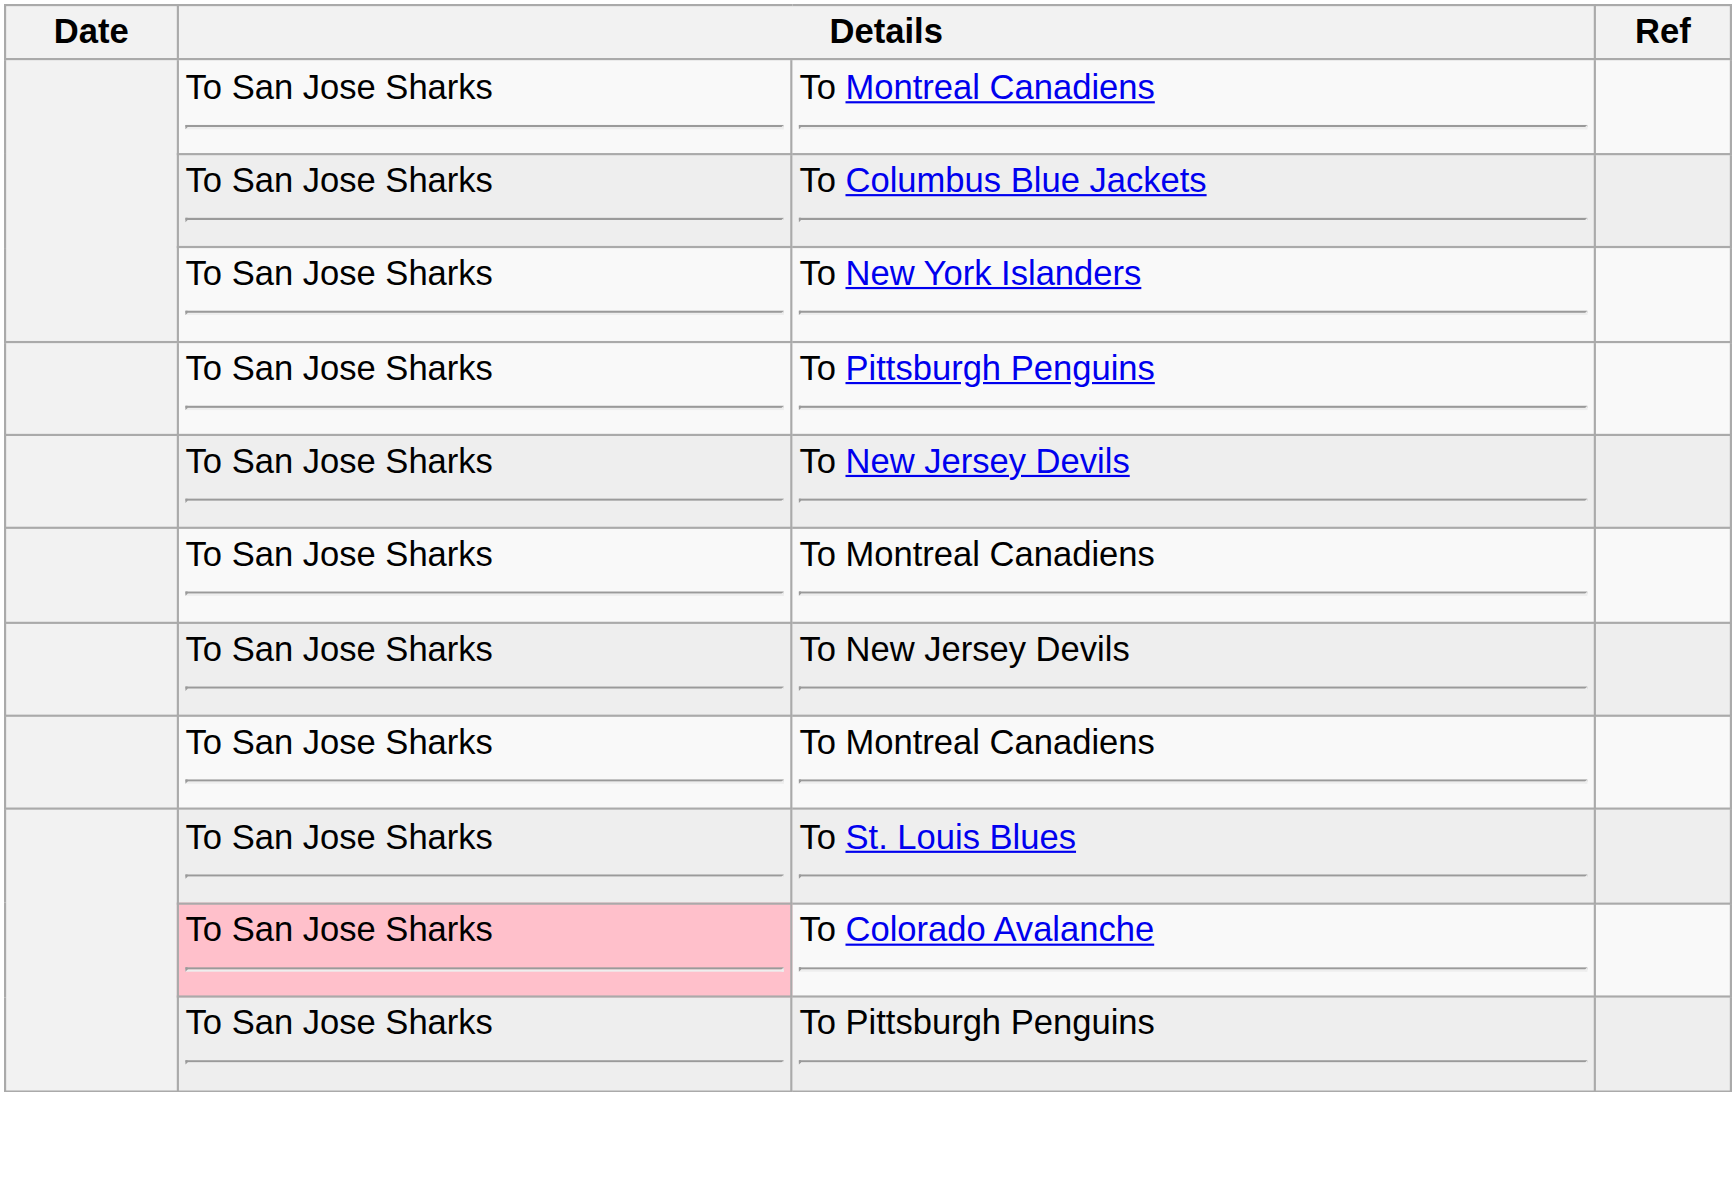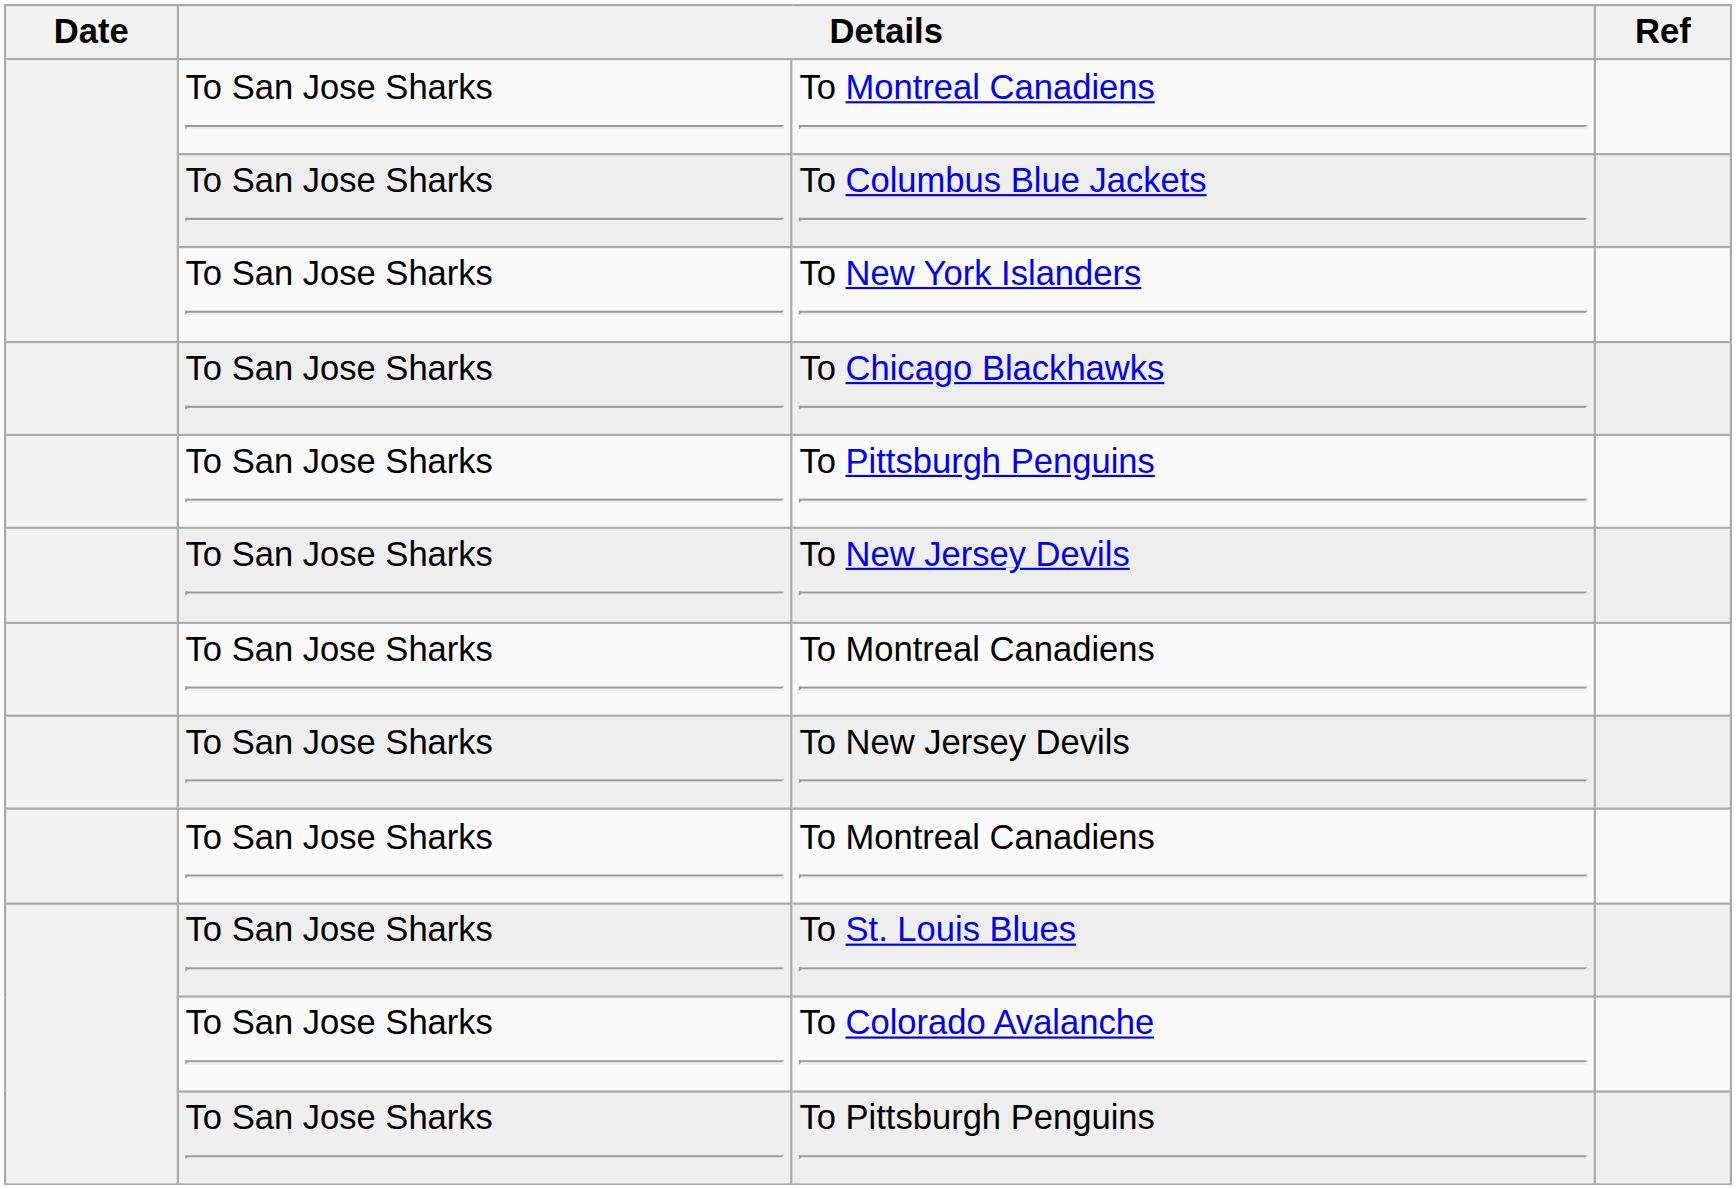+ row: To San Jose Sharks | To Chicago Blackhawks
To Colorado Avalanche | column 2: pink background -> no background
